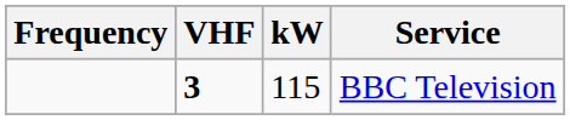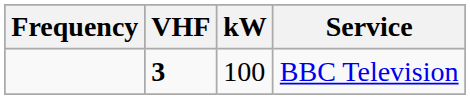BBC Television | kW: 115 -> 100
